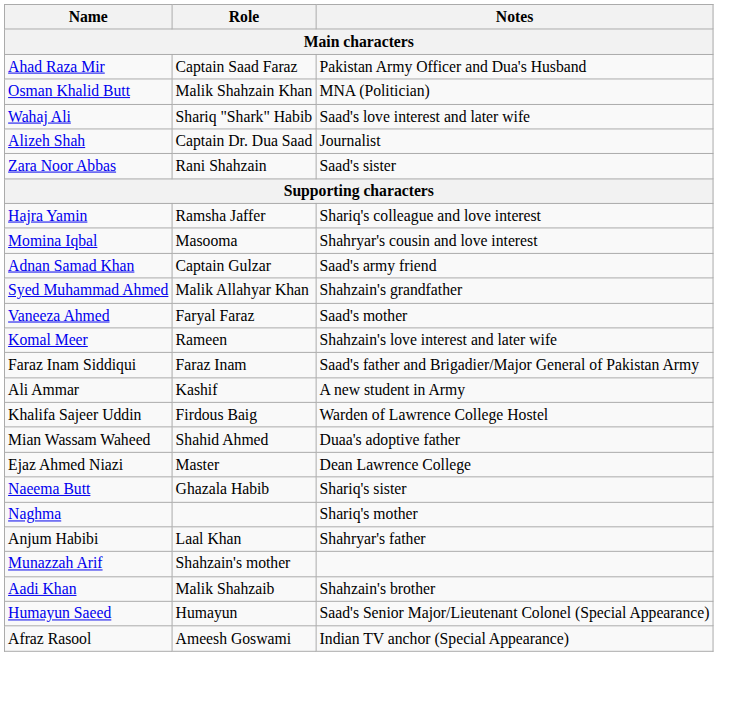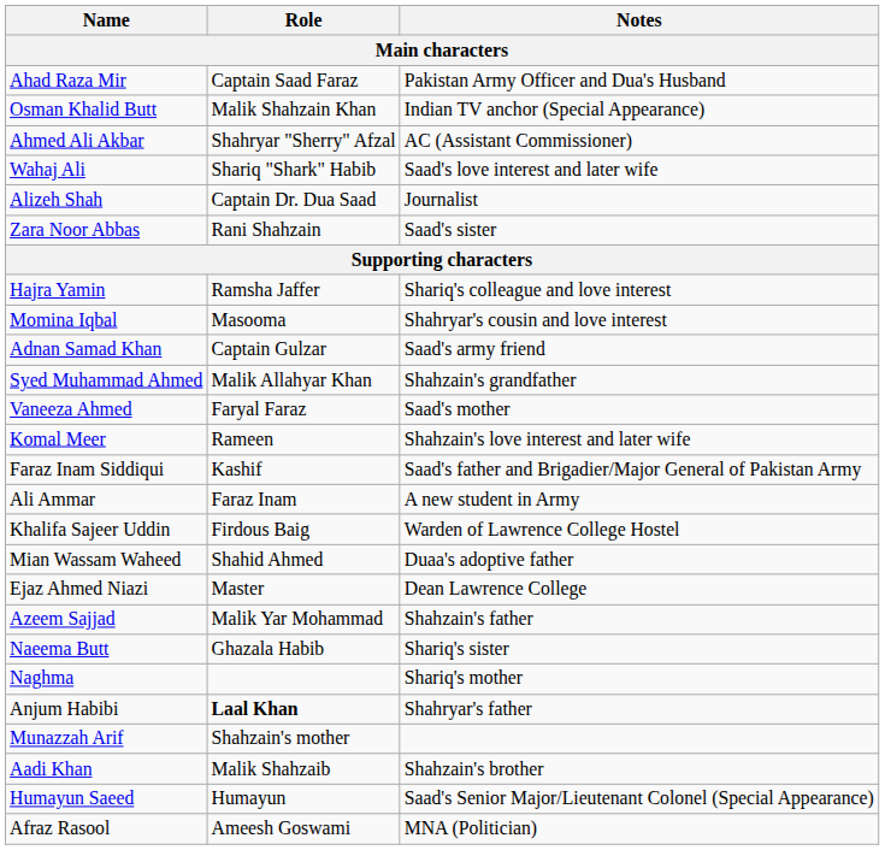Osman Khalid Butt | Notes: MNA (Politician) -> Indian TV anchor (Special Appearance)
+ row: Ahmed Ali Akbar | Shahryar "Sherry" Afzal | AC (Assistant Commissioner)
Faraz Inam Siddiqui | Role: Faraz Inam -> Kashif
Ali Ammar | Role: Kashif -> Faraz Inam
+ row: Azeem Sajjad | Malik Yar Mohammad | Shahzain's father
Anjum Habibi | Role: normal -> bold
Afraz Rasool | Notes: Indian TV anchor (Special Appearance) -> MNA (Politician)
